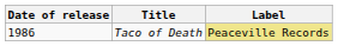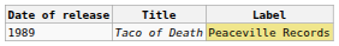Taco of Death | Date of release: 1986 -> 1989
